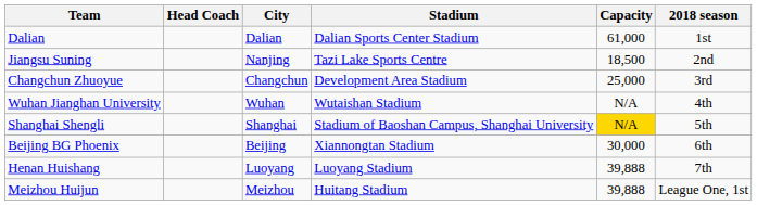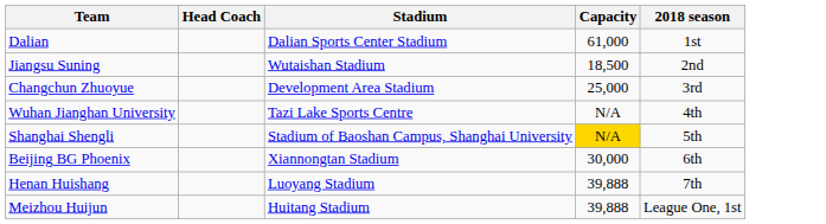- column: City | Dalian | Nanjing | Changchun | Wuhan | Shanghai | Beijing | Luoyang | Meizhou
Jiangsu Suning | Stadium: Tazi Lake Sports Centre -> Wutaishan Stadium
Wuhan Jianghan University | Stadium: Wutaishan Stadium -> Tazi Lake Sports Centre
